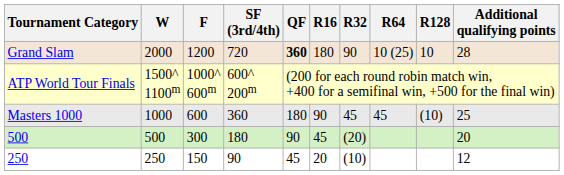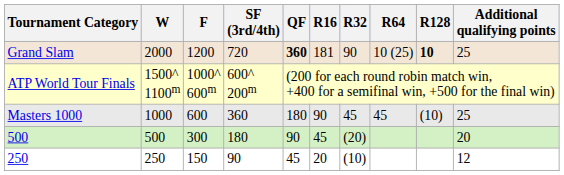Grand Slam | R16: 180 -> 181
Grand Slam | R128: normal -> bold
Grand Slam | Additional qualifying points: 28 -> 25
